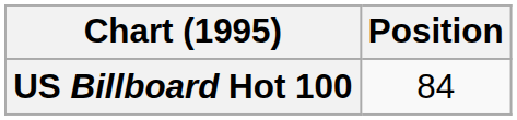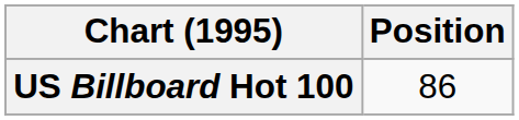US Billboard Hot 100 | Position: 84 -> 86
